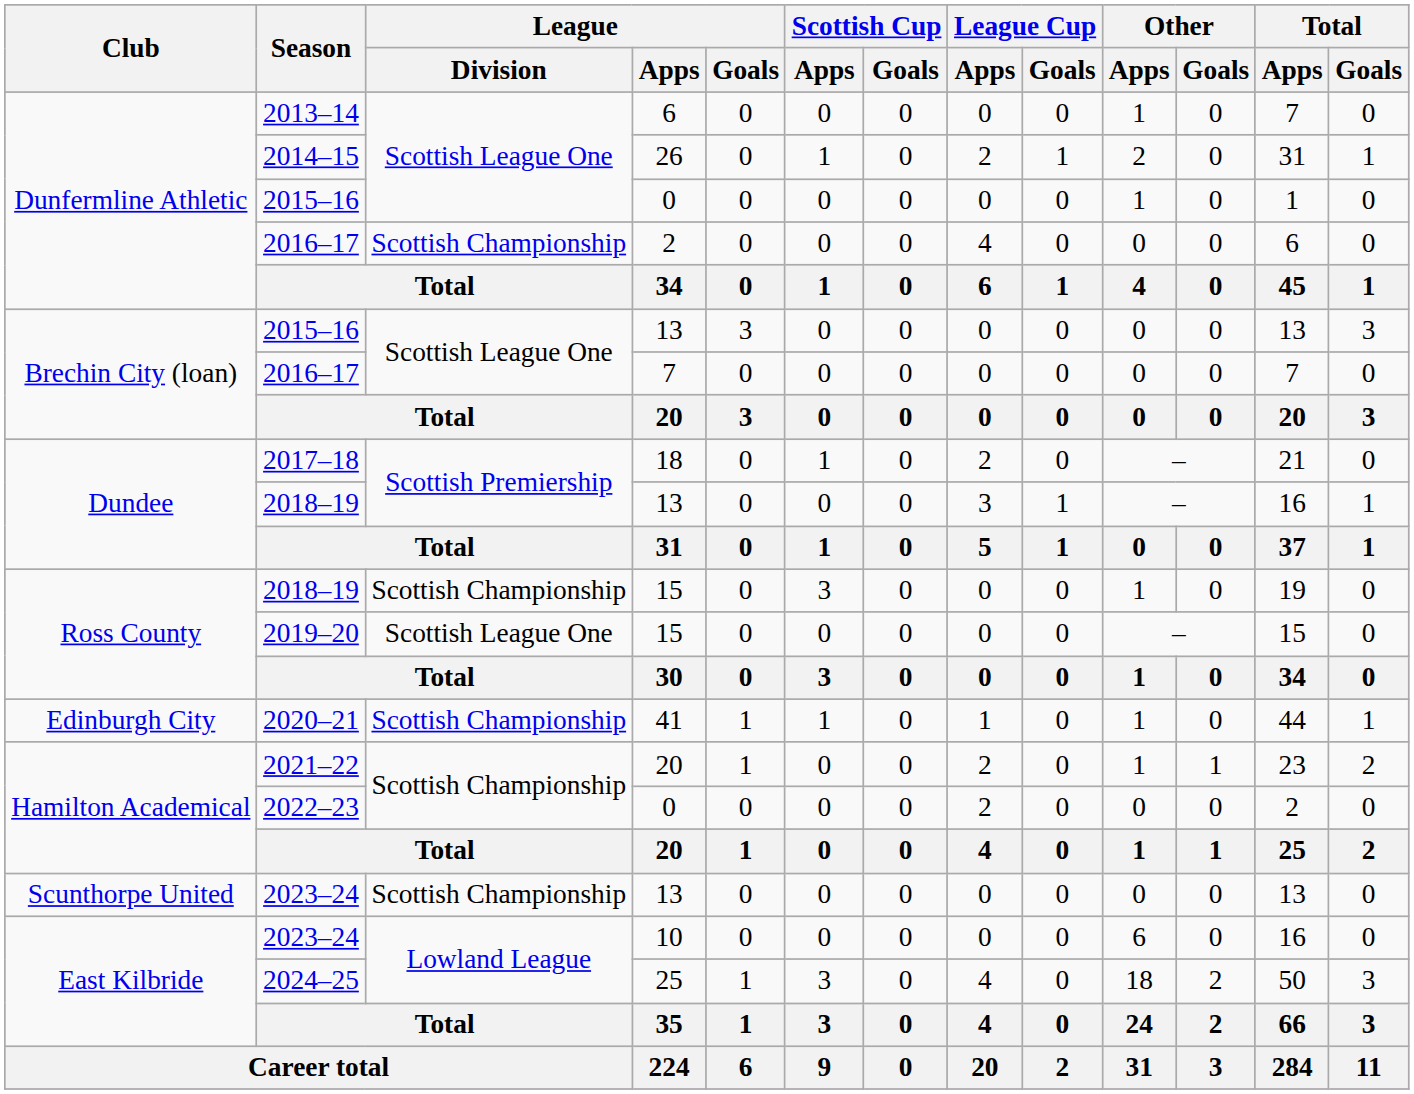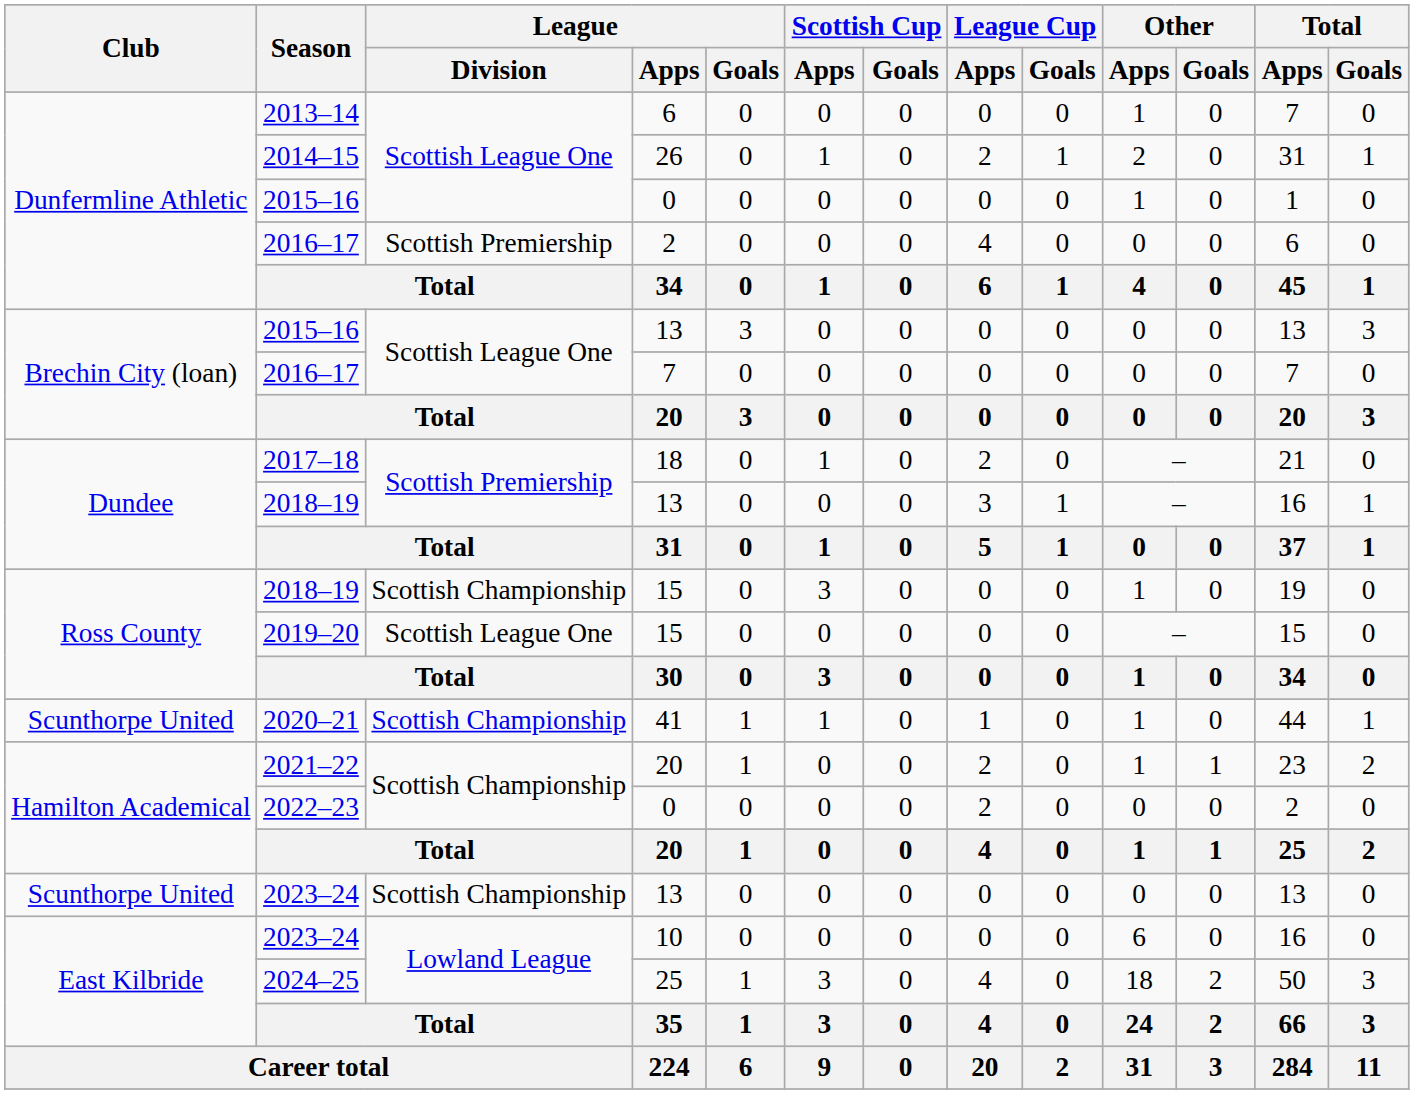2016–17 / 2 | League / Division: Scottish Championship -> Scottish Premiership
2020–21 | Club: Edinburgh City -> Scunthorpe United
